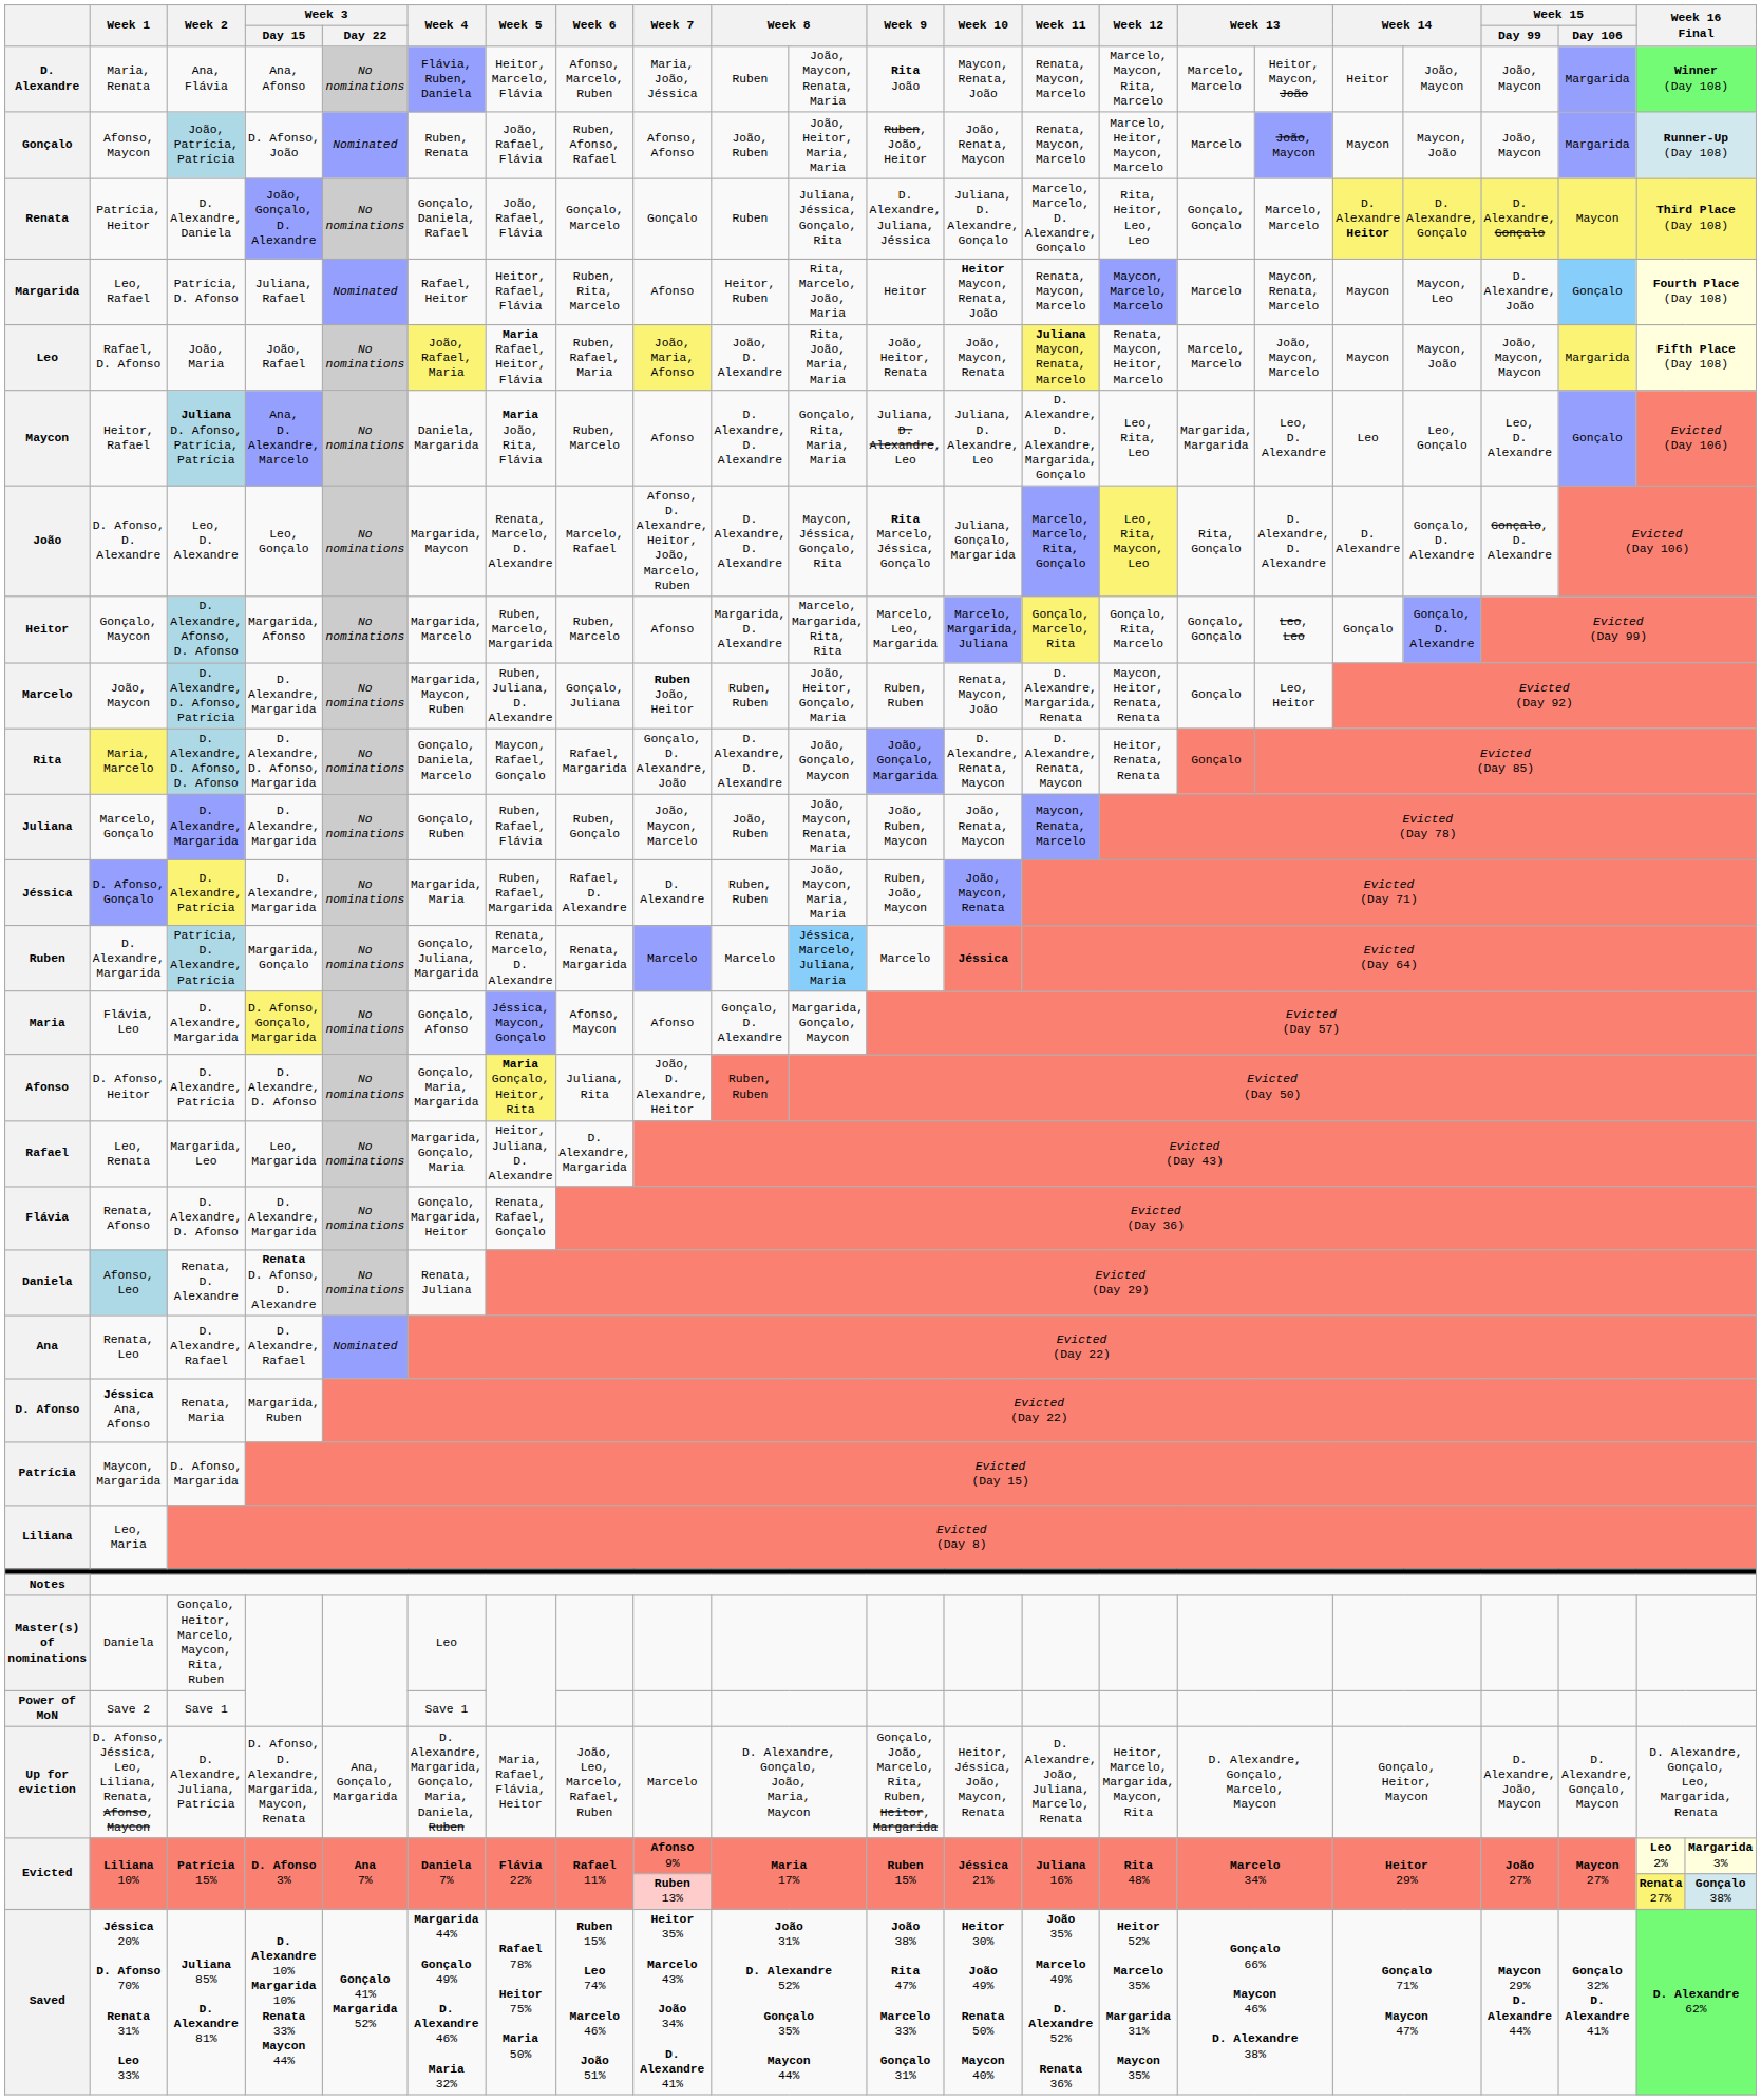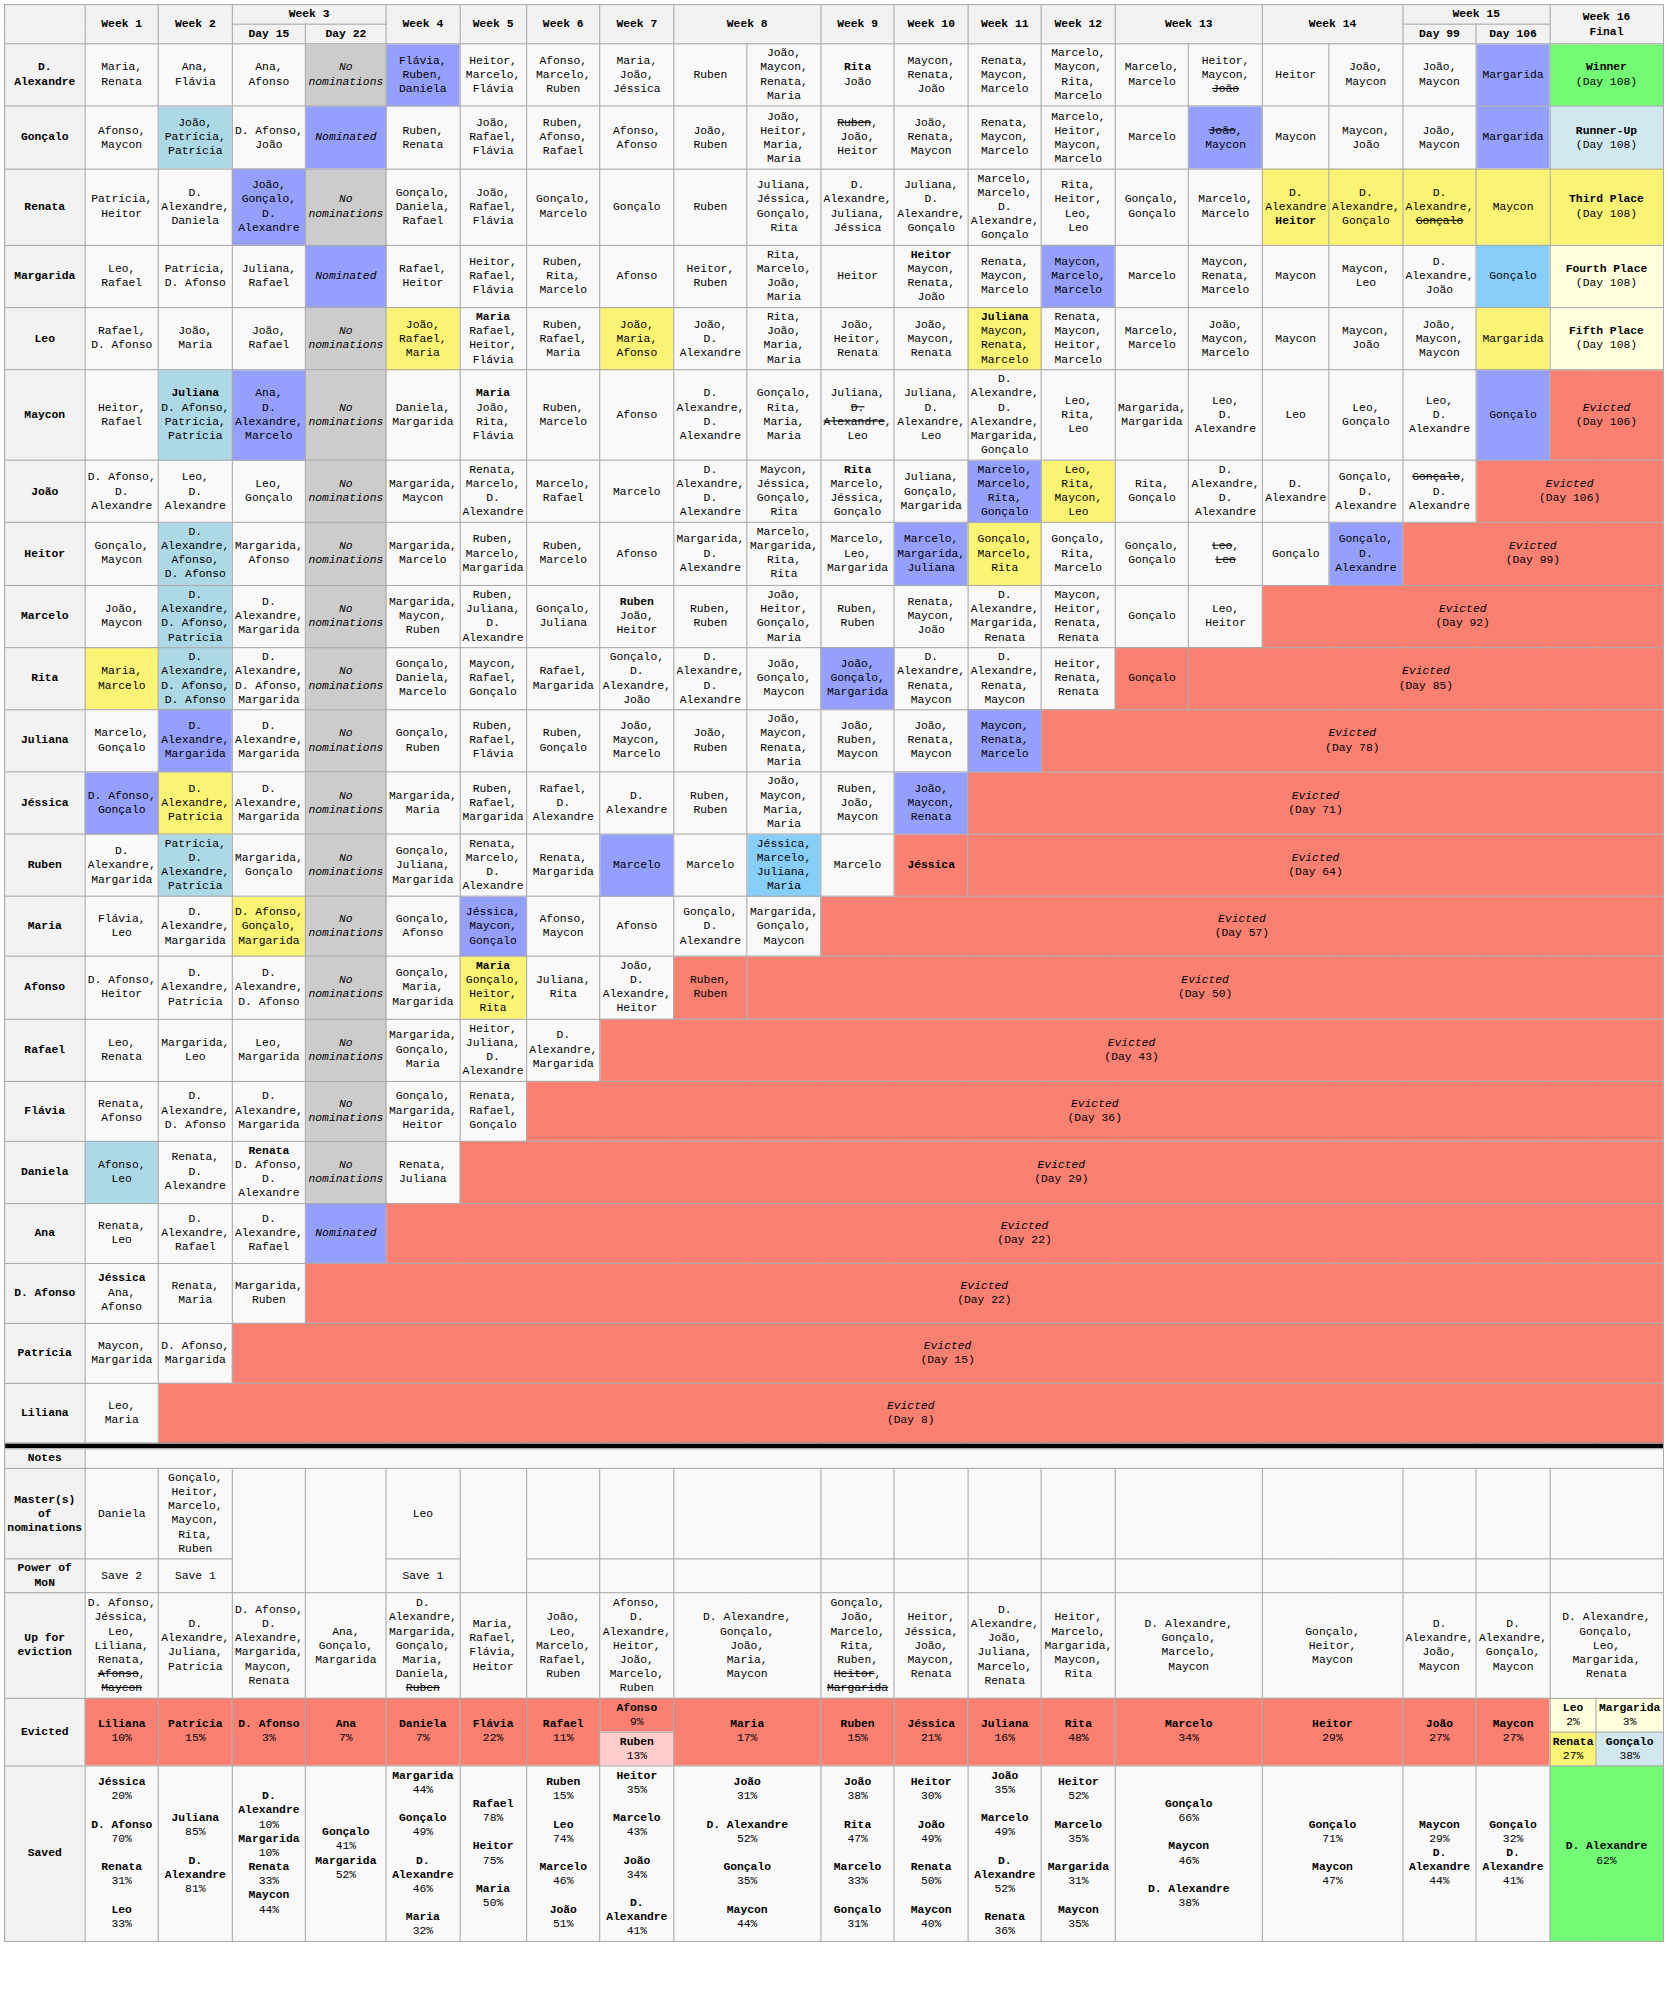João | Week 7: Afonso, D. Alexandre, Heitor, João, Marcelo, Ruben -> Marcelo
Up for eviction | Week 7: Marcelo -> Afonso, D. Alexandre, Heitor, João, Marcelo, Ruben
